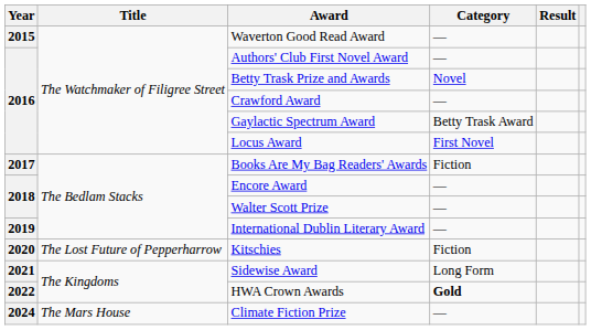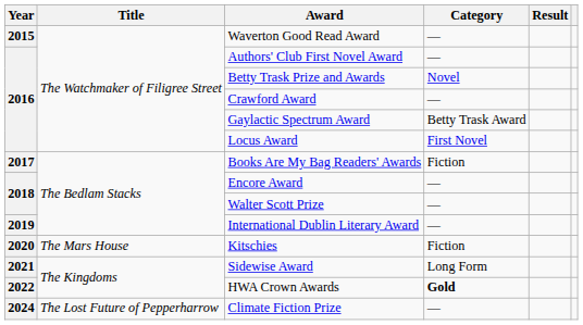Kitschies | Title: The Lost Future of Pepperharrow -> The Mars House
Climate Fiction Prize | Title: The Mars House -> The Lost Future of Pepperharrow
